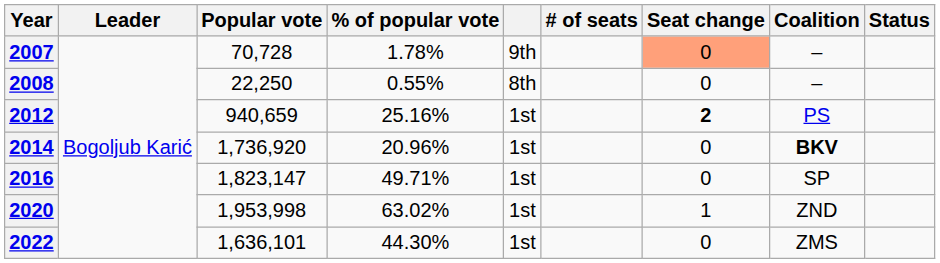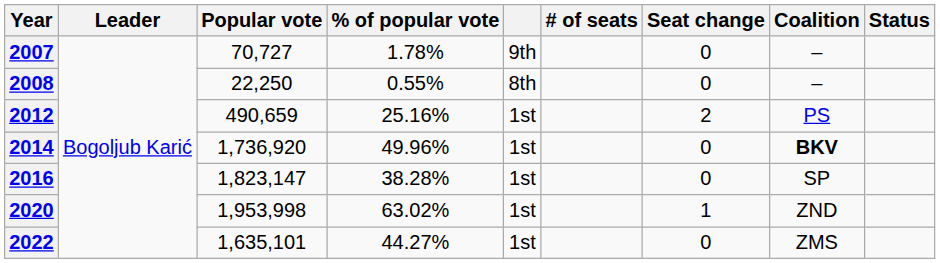2007 | Popular vote: 70,728 -> 70,727
2007 | Seat change: lightsalmon background -> no background
2012 | Popular vote: 940,659 -> 490,659
2012 | Seat change: bold -> normal
2014 | % of popular vote: 20.96% -> 49.96%
2016 | % of popular vote: 49.71% -> 38.28%
2022 | Popular vote: 1,636,101 -> 1,635,101
2022 | % of popular vote: 44.30% -> 44.27%
